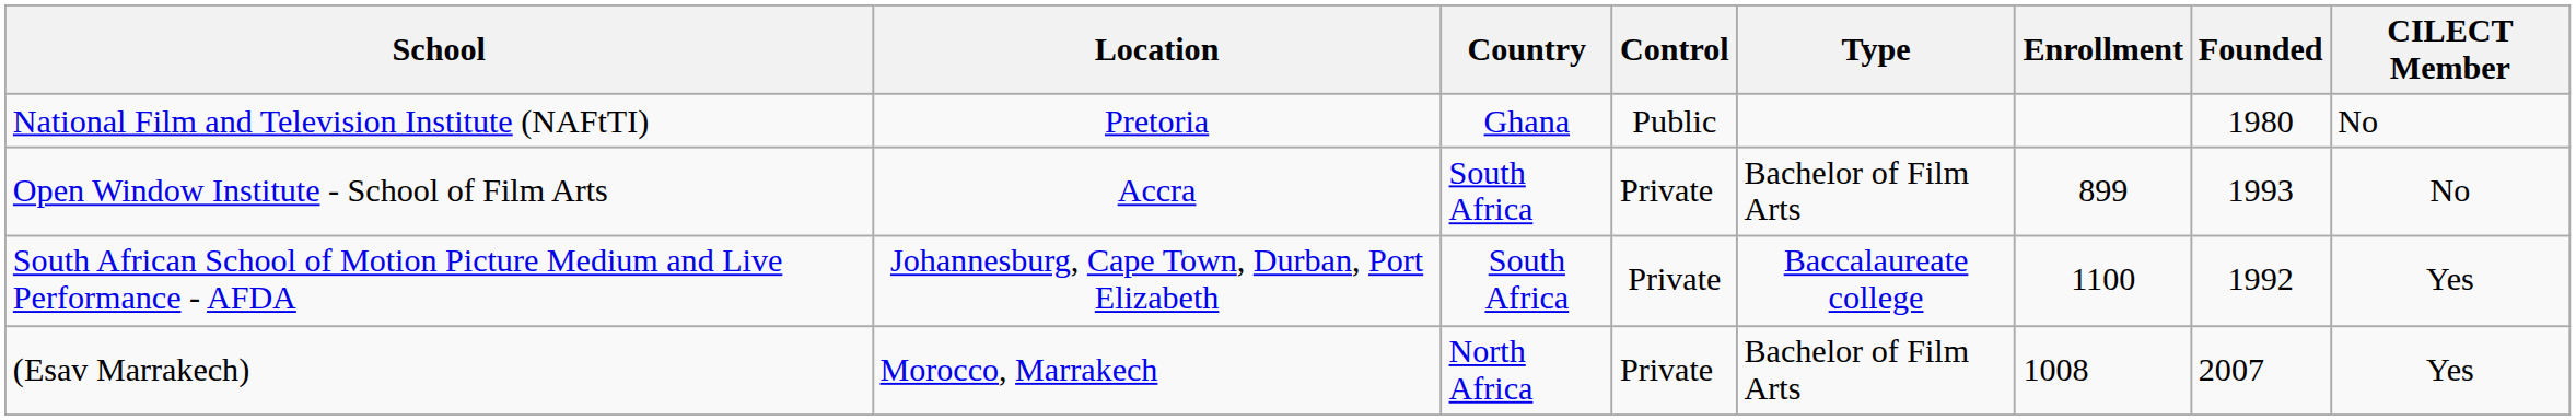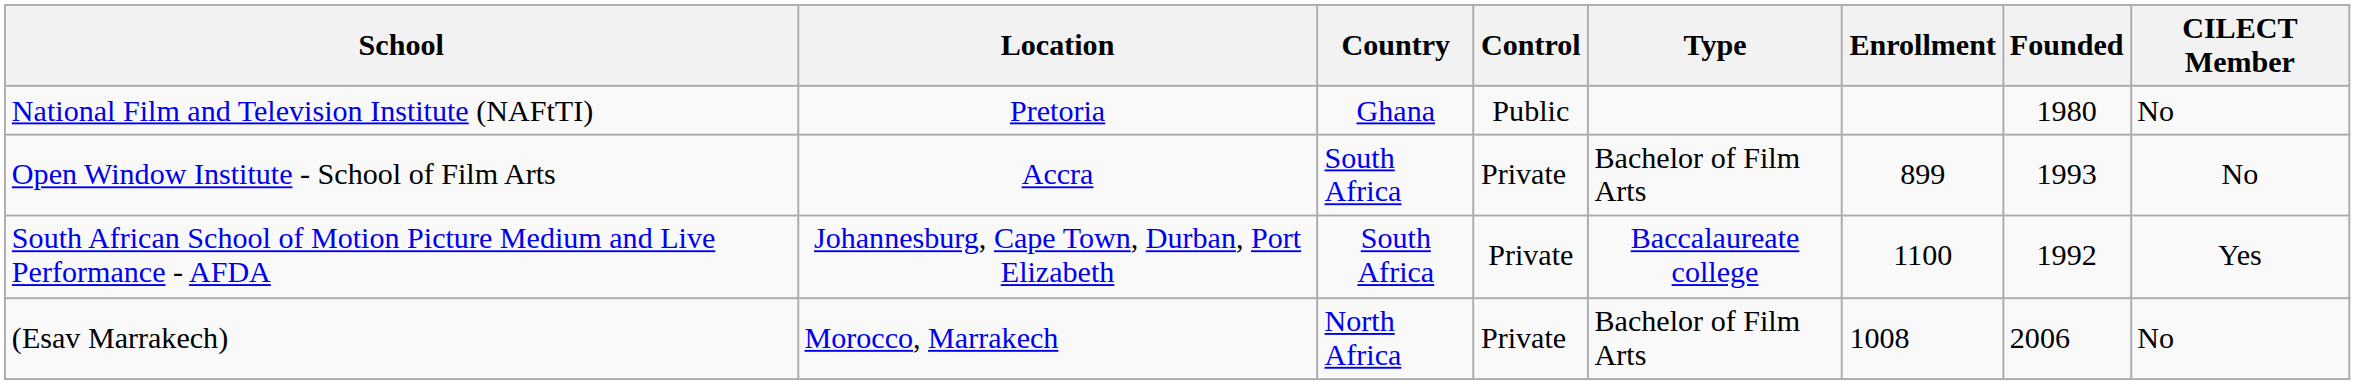(Esav Marrakech) | Founded: 2007 -> 2006
(Esav Marrakech) | CILECT Member: Yes -> No
